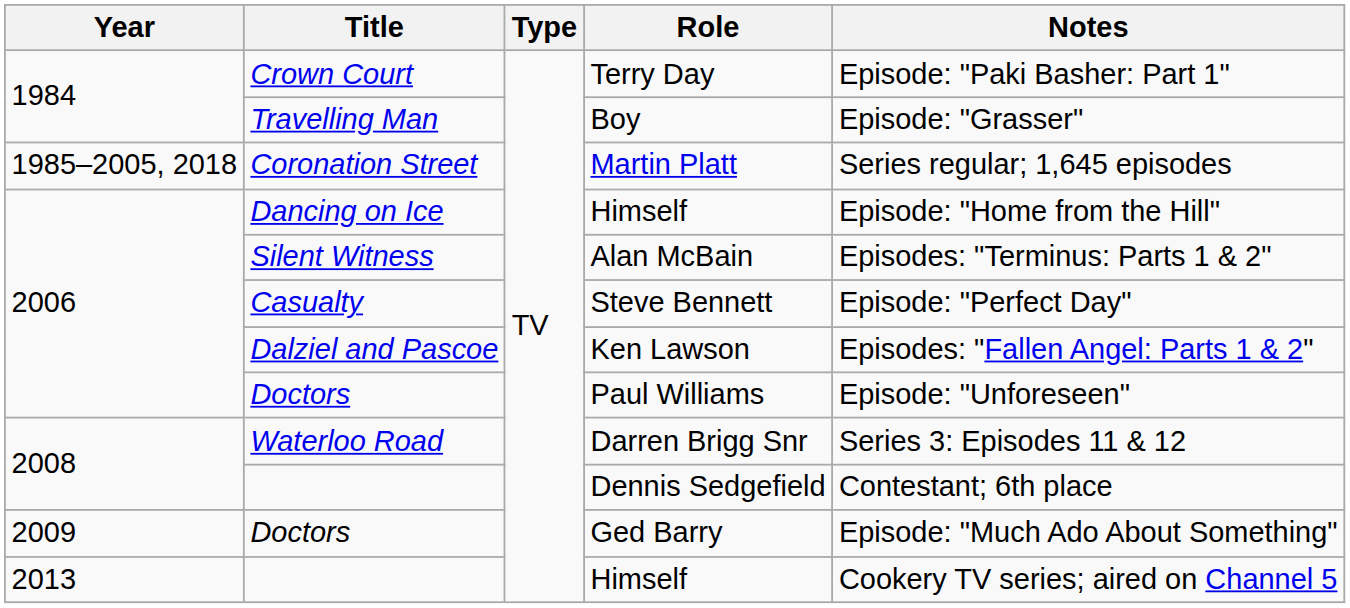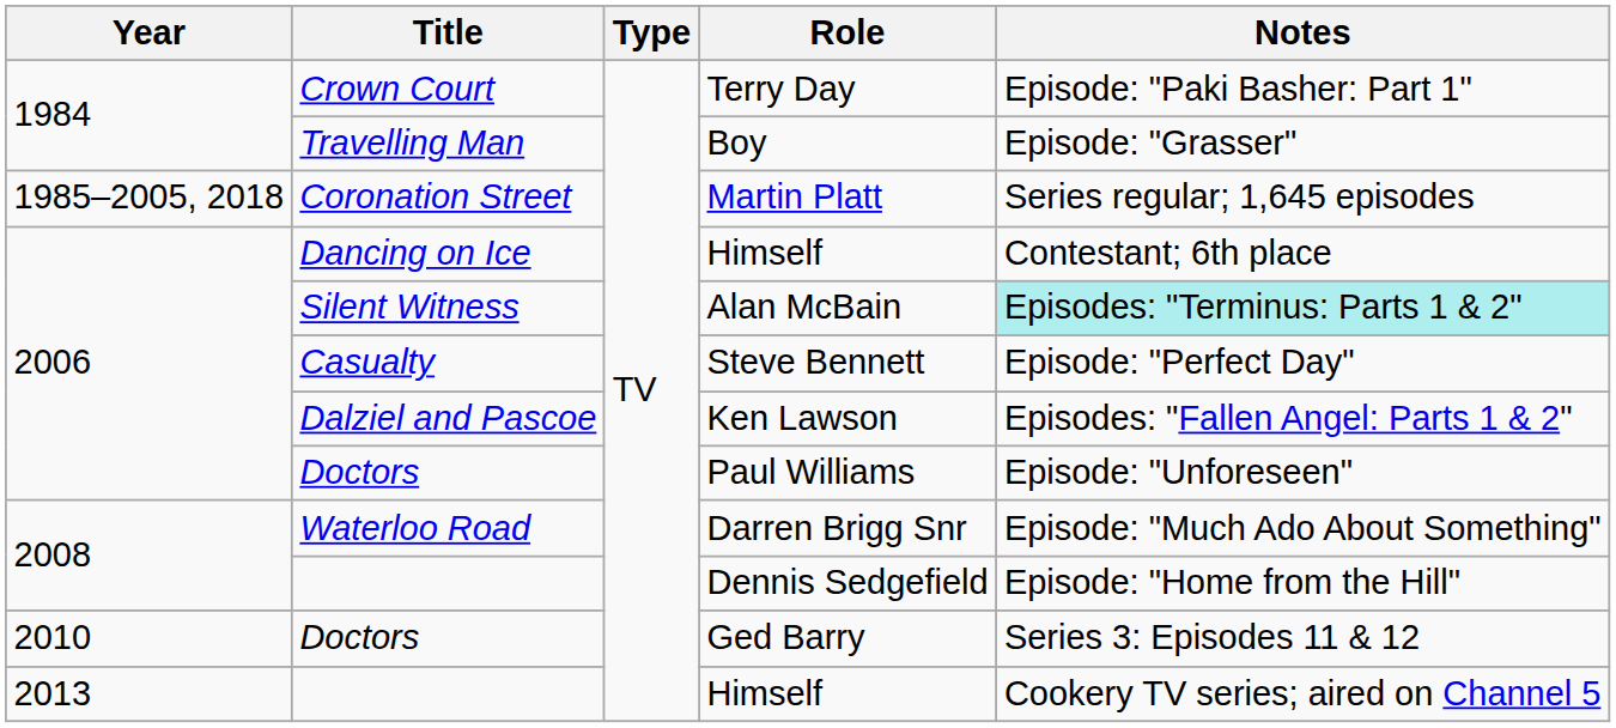Dancing on Ice / Himself | Notes: Episode: "Home from the Hill" -> Contestant; 6th place
Alan McBain | Notes: no background -> paleturquoise background
Darren Brigg Snr | Notes: Series 3: Episodes 11 & 12 -> Episode: "Much Ado About Something"
Dennis Sedgefield | Notes: Contestant; 6th place -> Episode: "Home from the Hill"
Ged Barry | Year: 2009 -> 2010
Ged Barry | Notes: Episode: "Much Ado About Something" -> Series 3: Episodes 11 & 12
